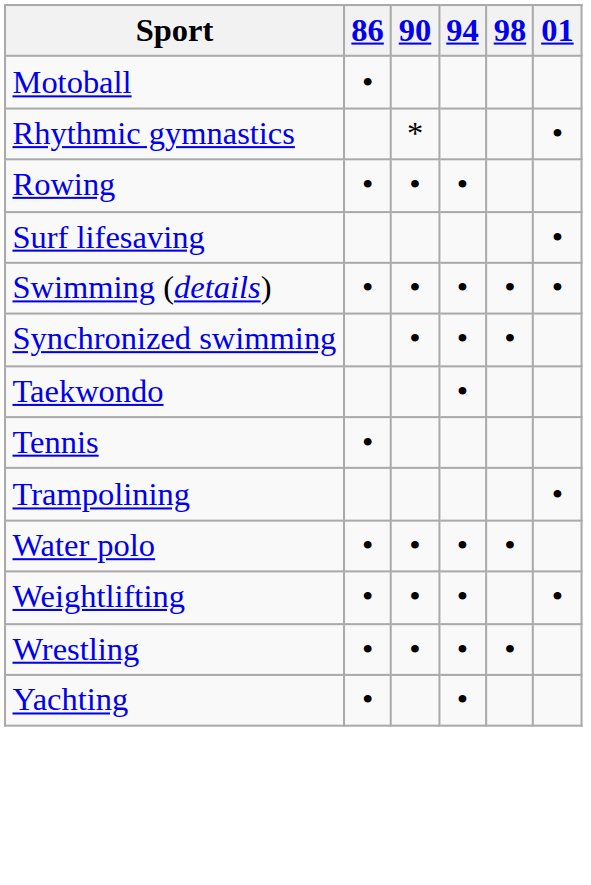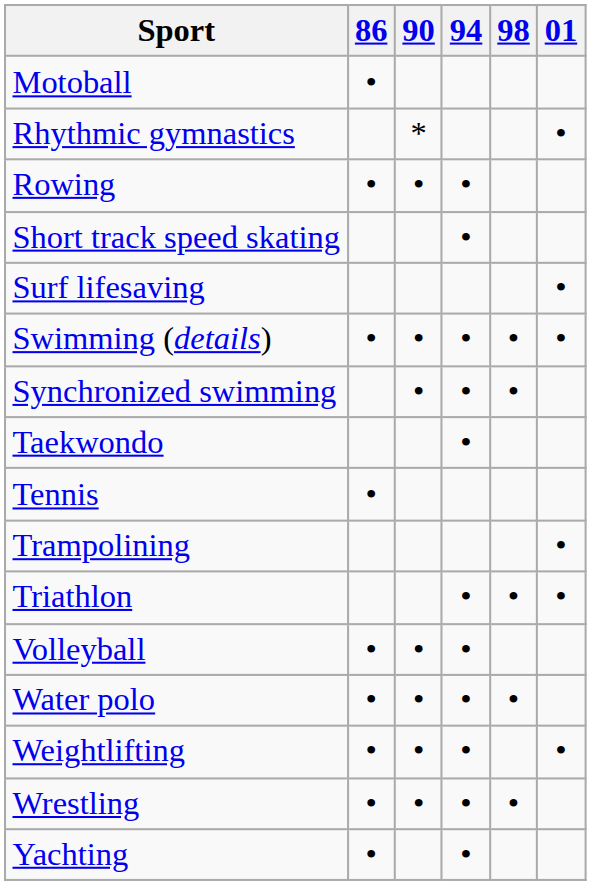+ row: Short track speed skating | •
+ row: Triathlon | • | • | •
+ row: Volleyball | • | • | •
